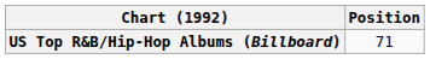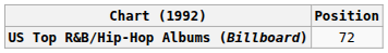US Top R&B/Hip-Hop Albums (Billboard) | Position: 71 -> 72
